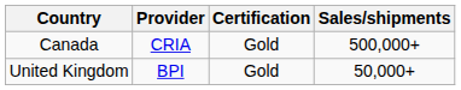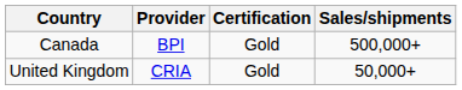Canada | Provider: CRIA -> BPI
United Kingdom | Provider: BPI -> CRIA
